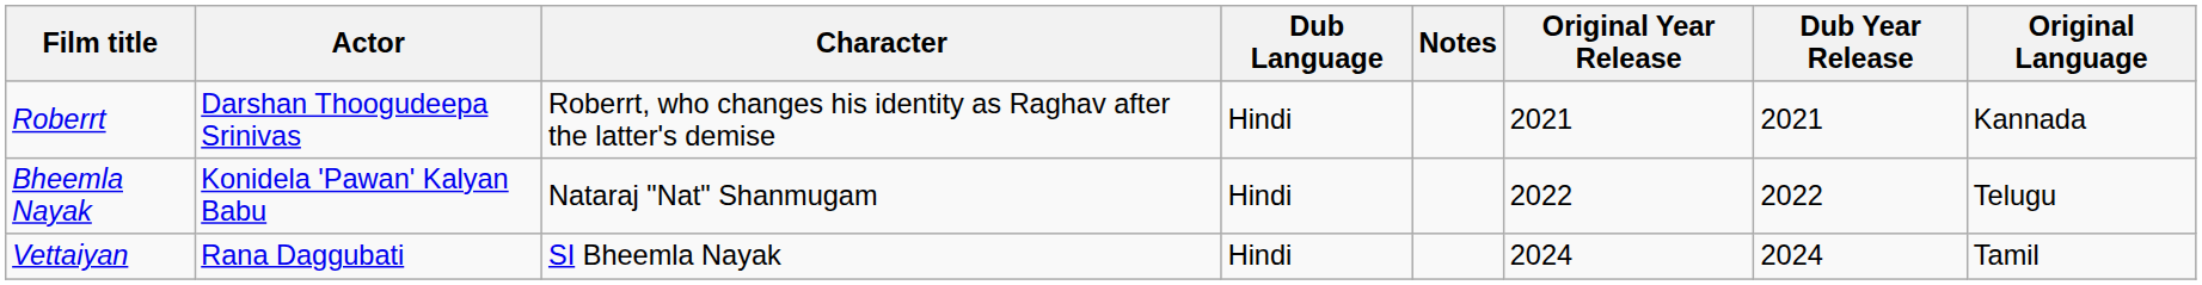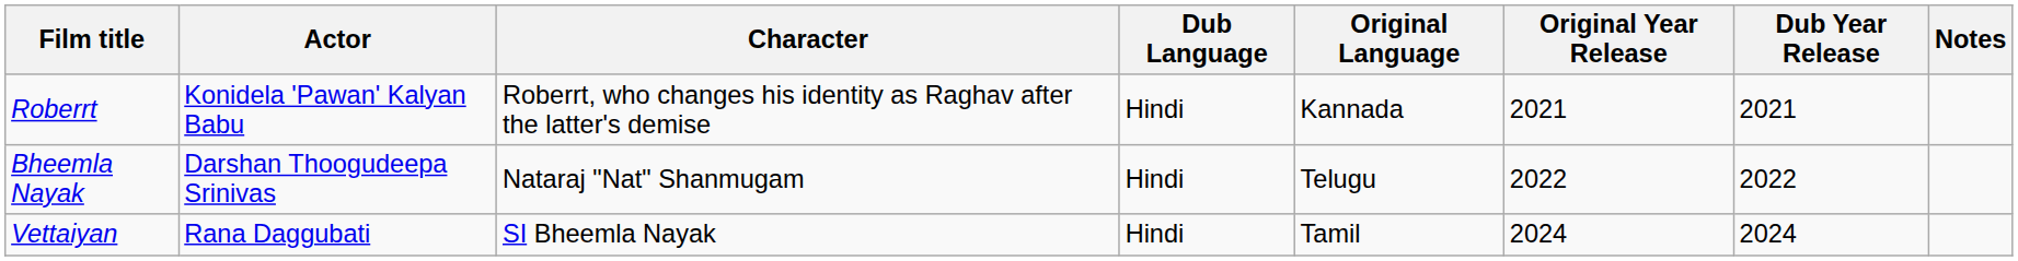columns swapped: Original Language <-> Notes
Roberrt | Actor: Darshan Thoogudeepa Srinivas -> Konidela 'Pawan' Kalyan Babu
Bheemla Nayak | Actor: Konidela 'Pawan' Kalyan Babu -> Darshan Thoogudeepa Srinivas
